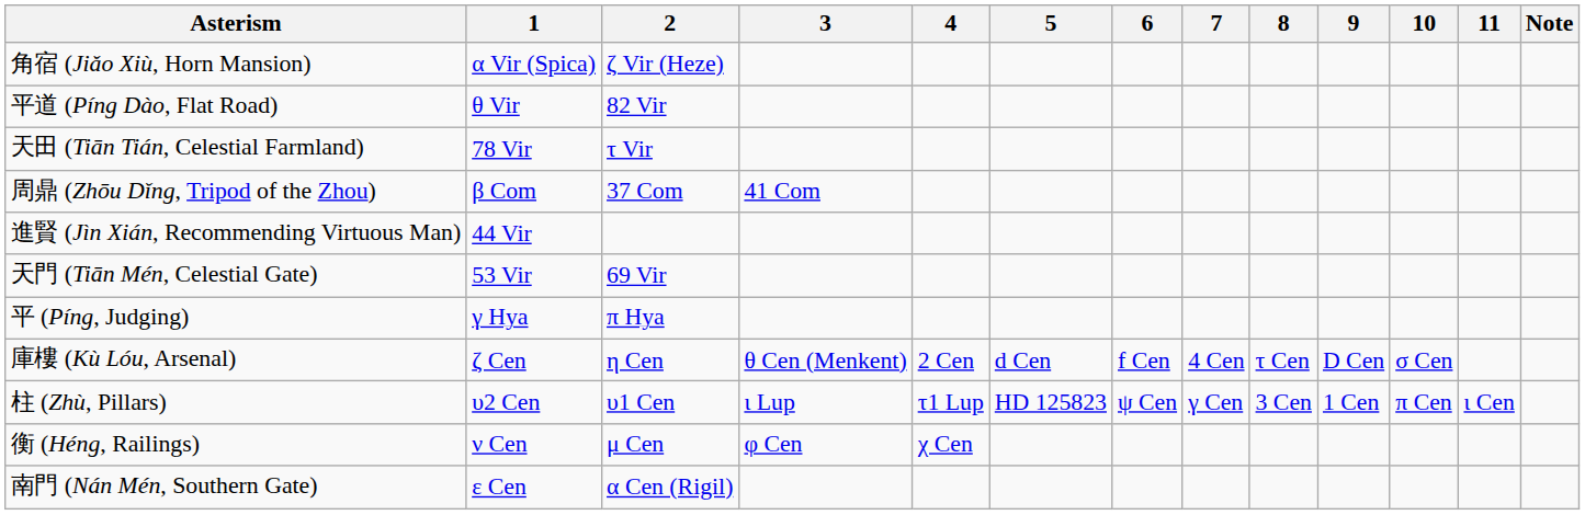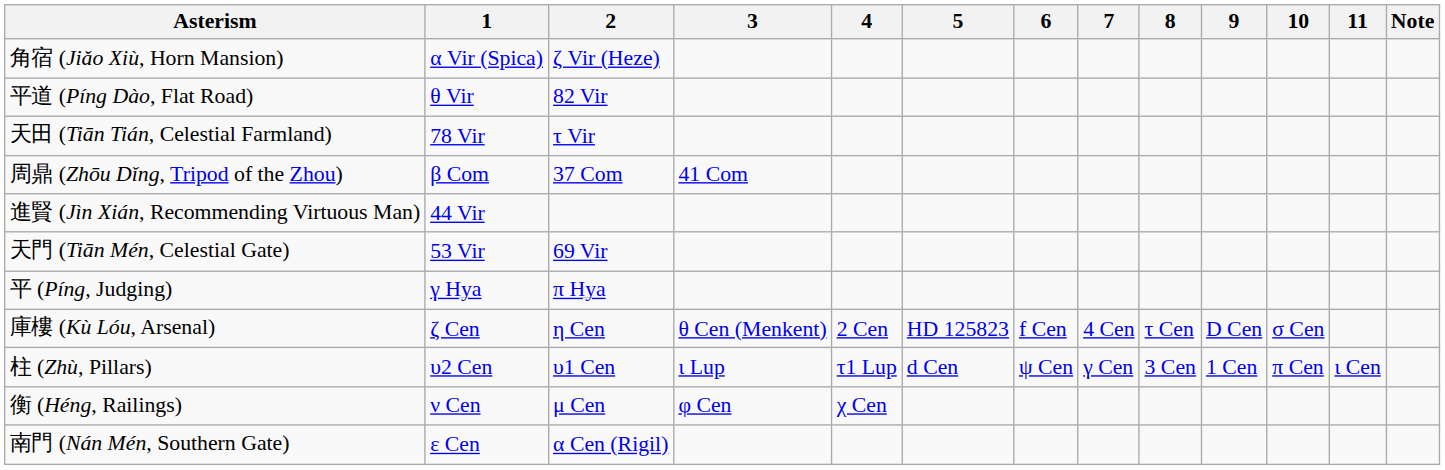庫樓 (Kù Lóu, Arsenal) | 5: d Cen -> HD 125823
柱 (Zhù, Pillars) | 5: HD 125823 -> d Cen
